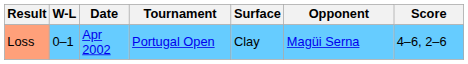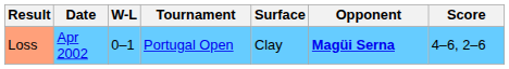columns swapped: W-L <-> Date
Loss | Opponent: normal -> bold
